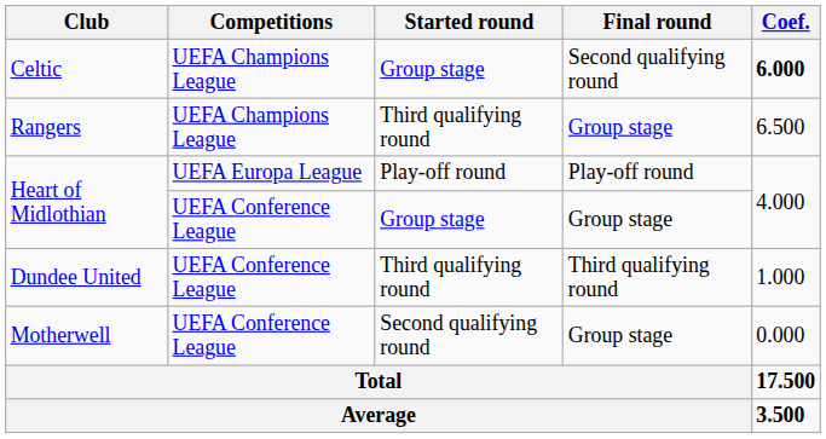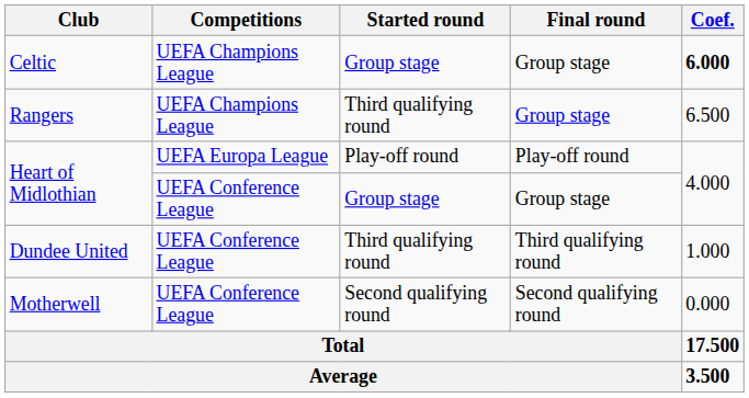Celtic | Final round: Second qualifying round -> Group stage
Motherwell | Final round: Group stage -> Second qualifying round
